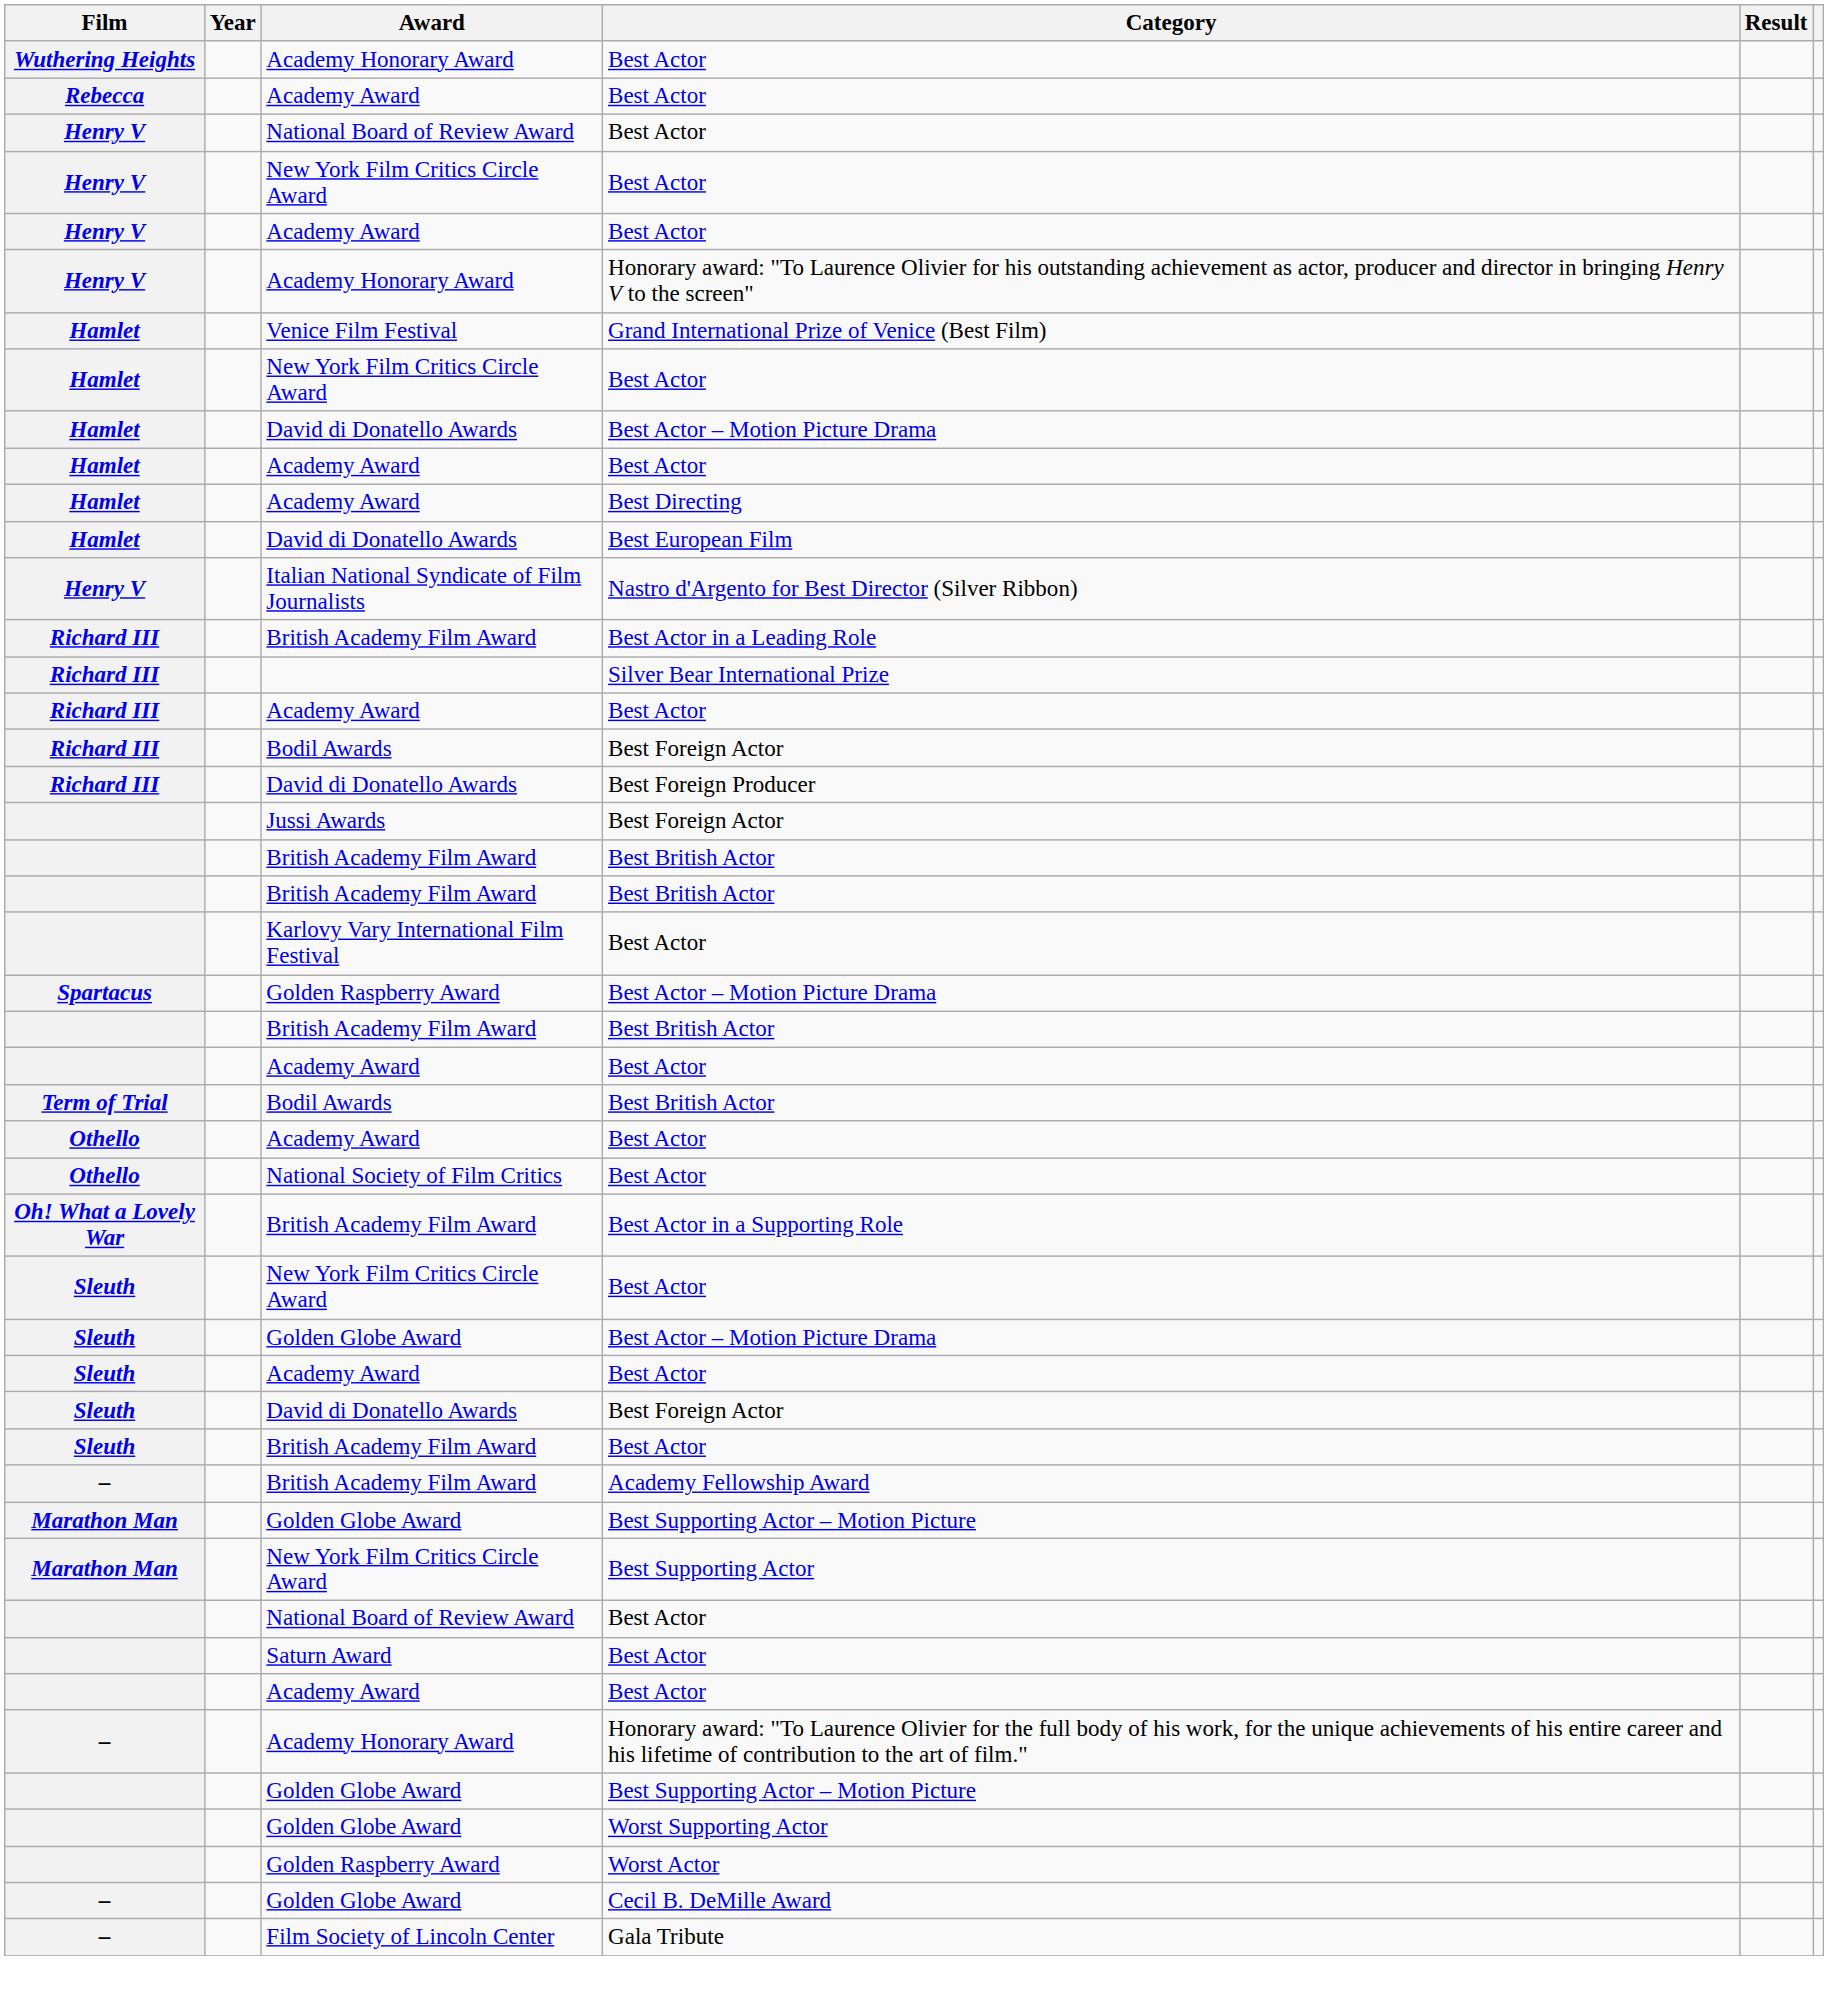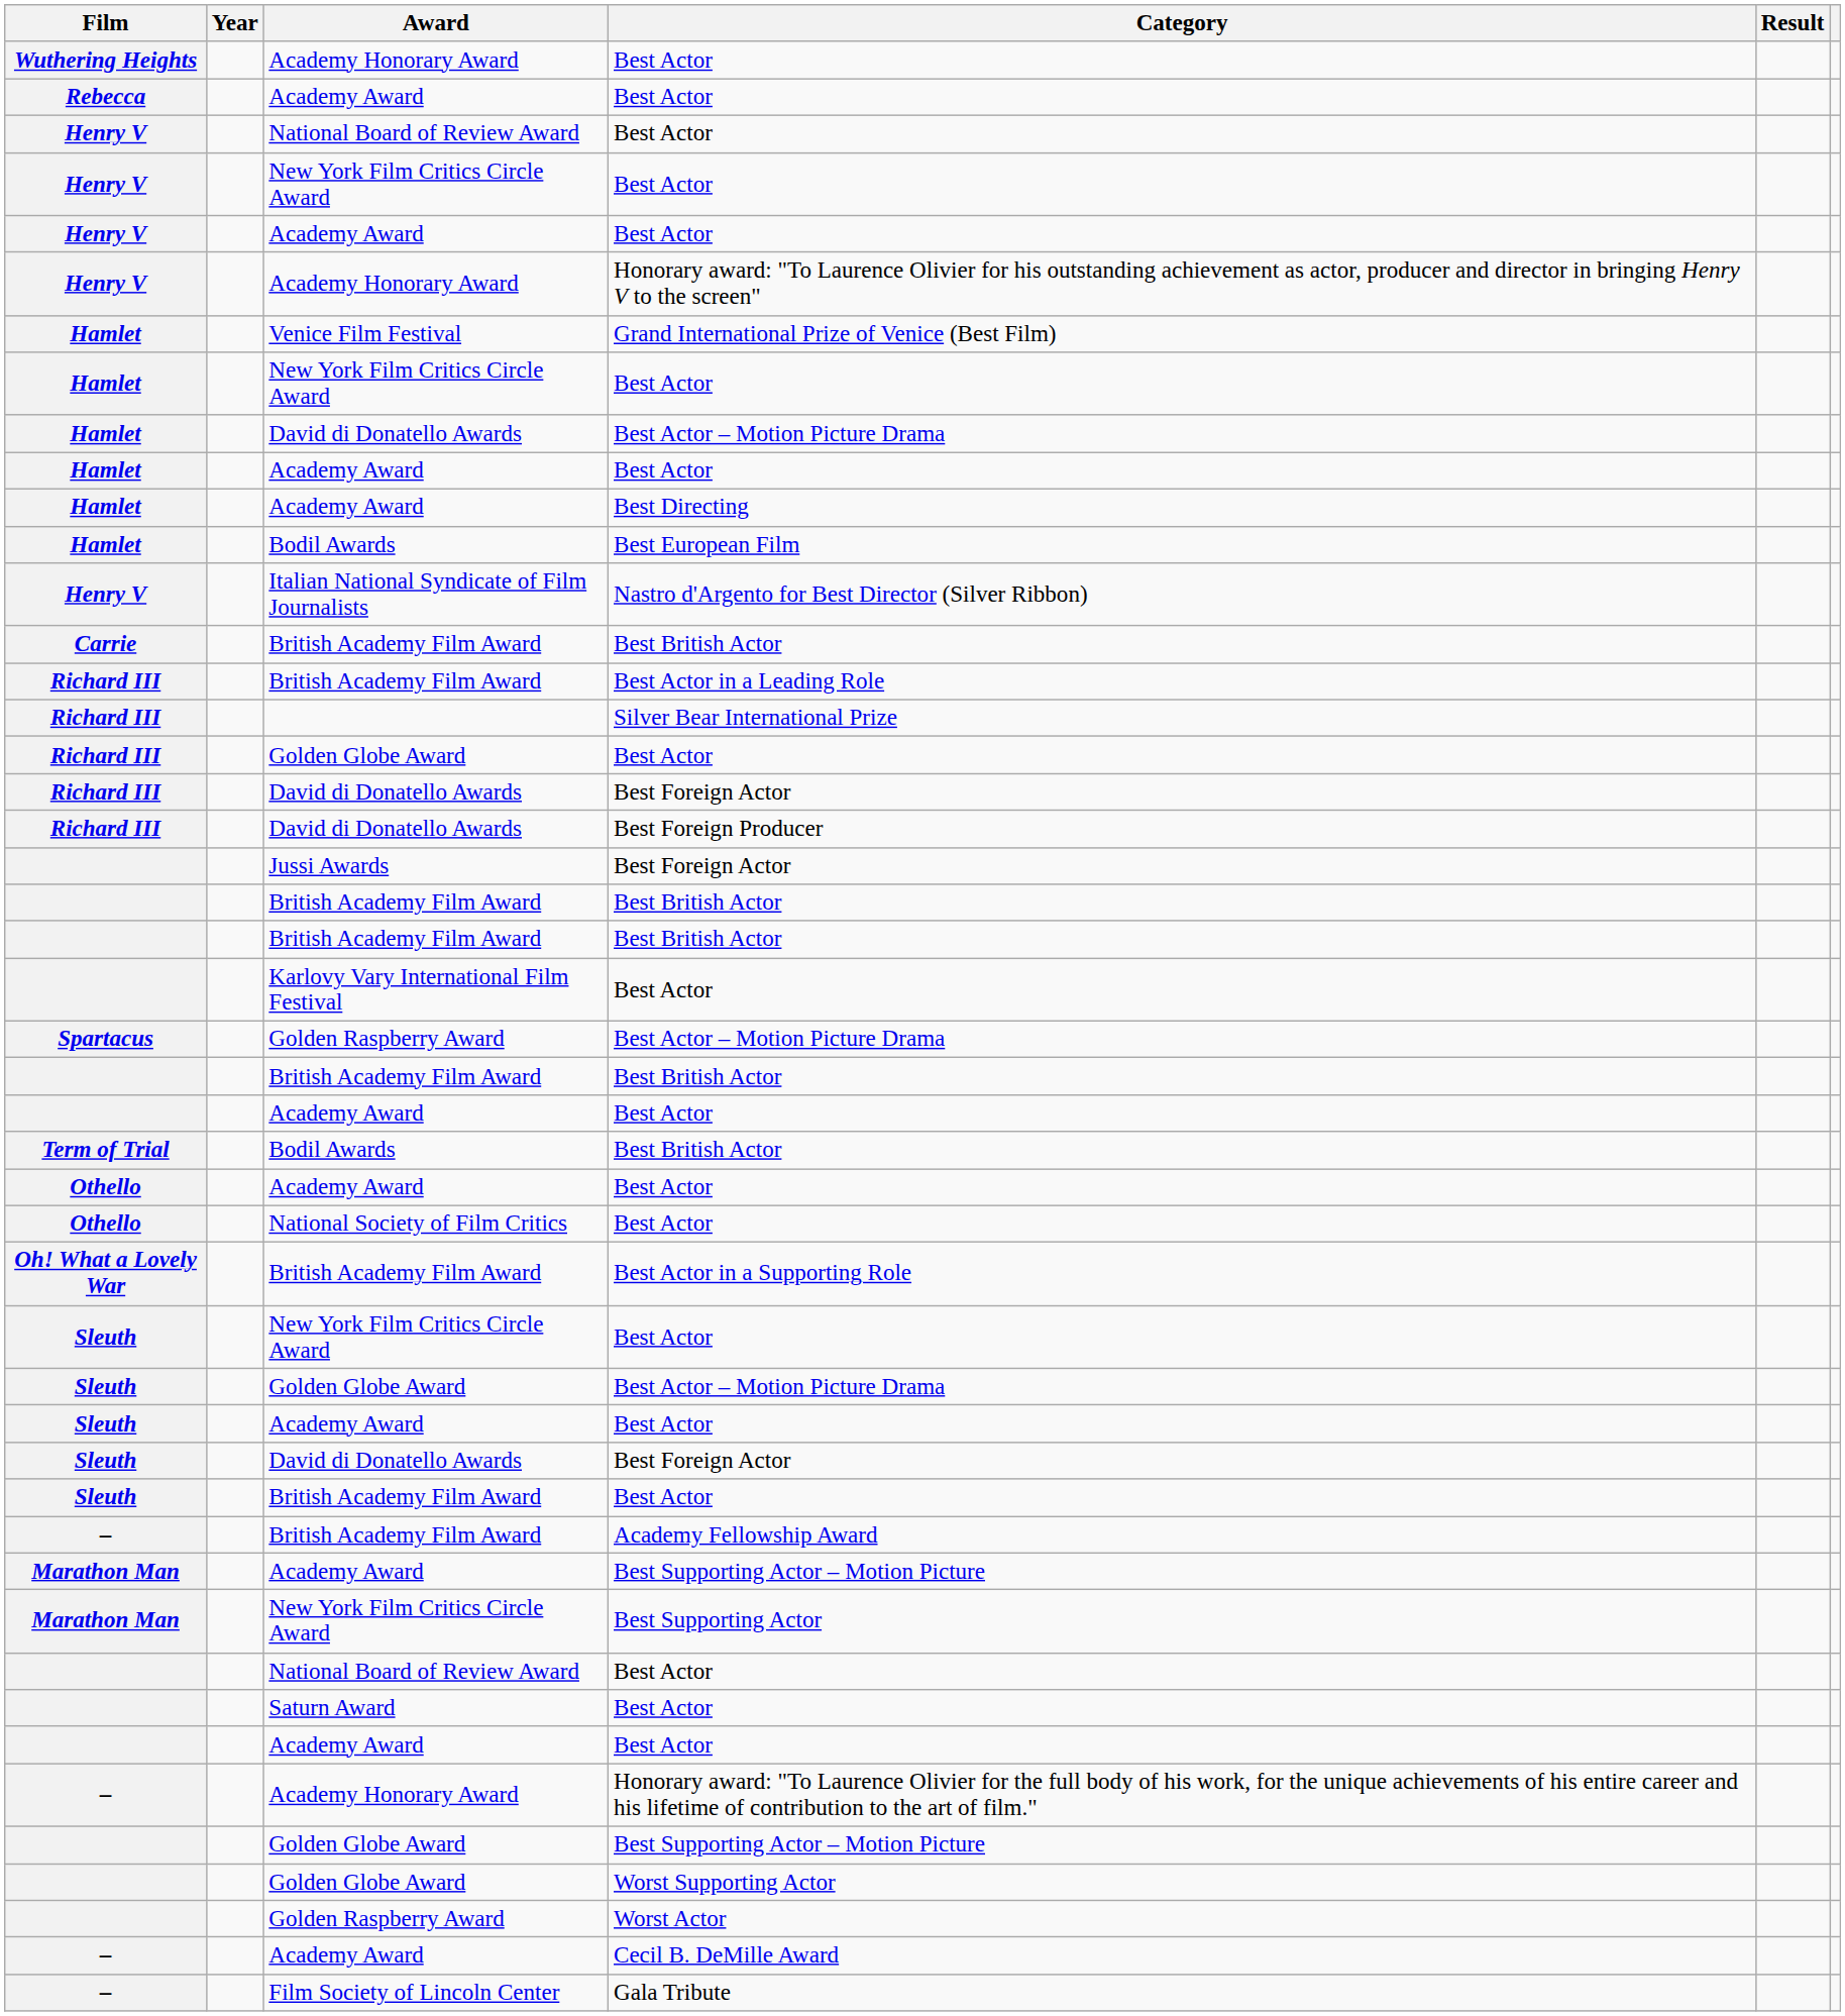Best European Film | Award: David di Donatello Awards -> Bodil Awards
+ row: Carrie | British Academy Film Award | Best British Actor
Richard III / Best Actor | Award: Academy Award -> Golden Globe Award
Richard III / Best Foreign Actor | Award: Bodil Awards -> David di Donatello Awards
Marathon Man / Best Supporting Actor – Motion Picture | Award: Golden Globe Award -> Academy Award
Cecil B. DeMille Award | Award: Golden Globe Award -> Academy Award
